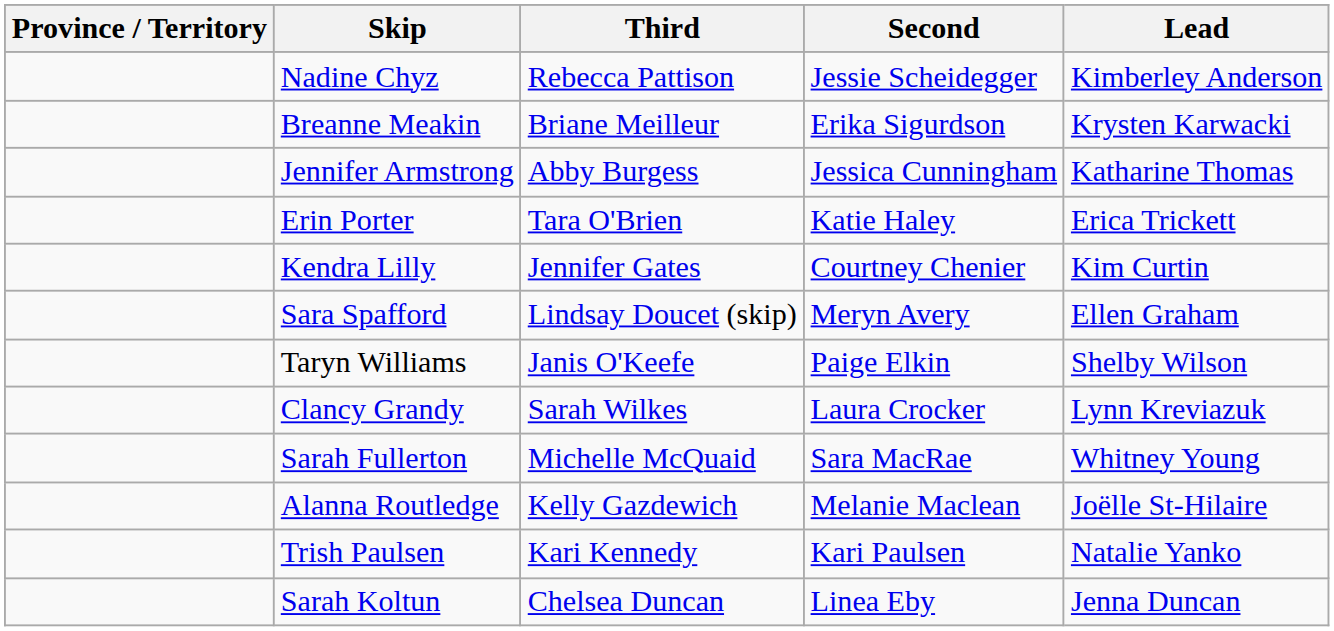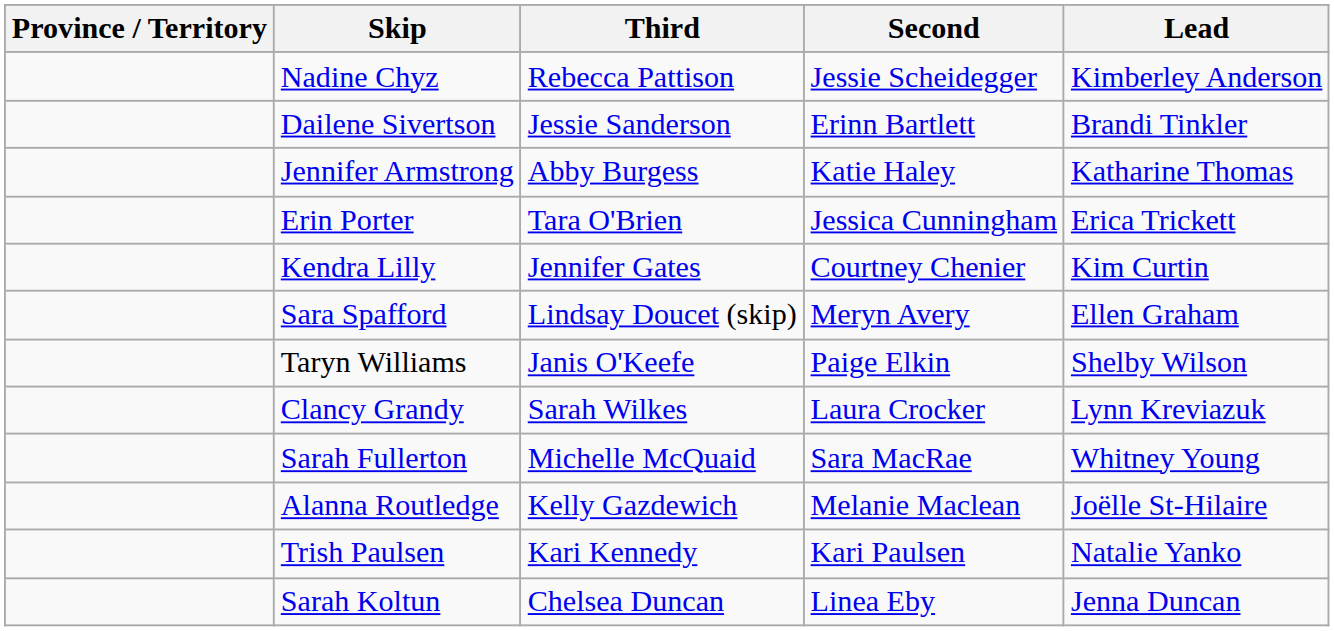+ row: Dailene Sivertson | Jessie Sanderson | Erinn Bartlett | Brandi Tinkler
- row: Breanne Meakin | Briane Meilleur | Erika Sigurdson | Krysten Karwacki
Jennifer Armstrong | Second: Jessica Cunningham -> Katie Haley
Erin Porter | Second: Katie Haley -> Jessica Cunningham
